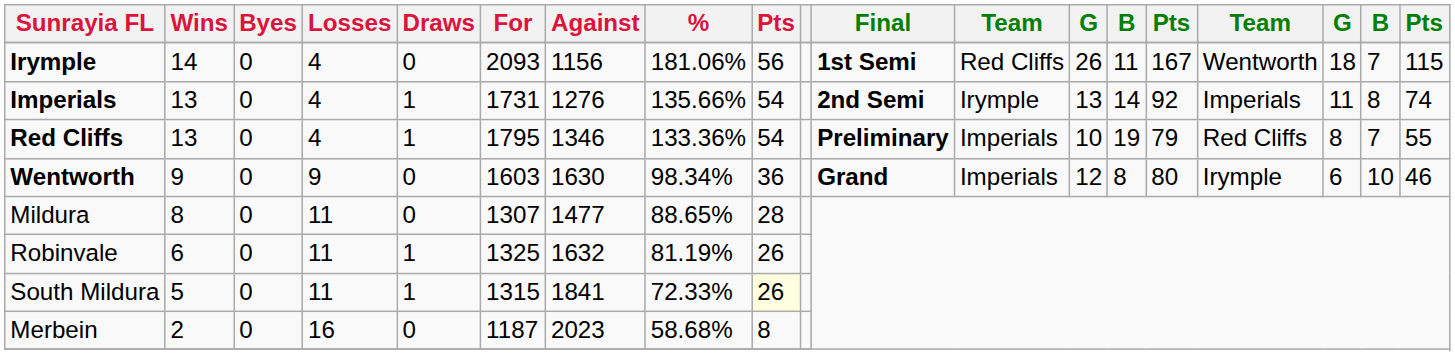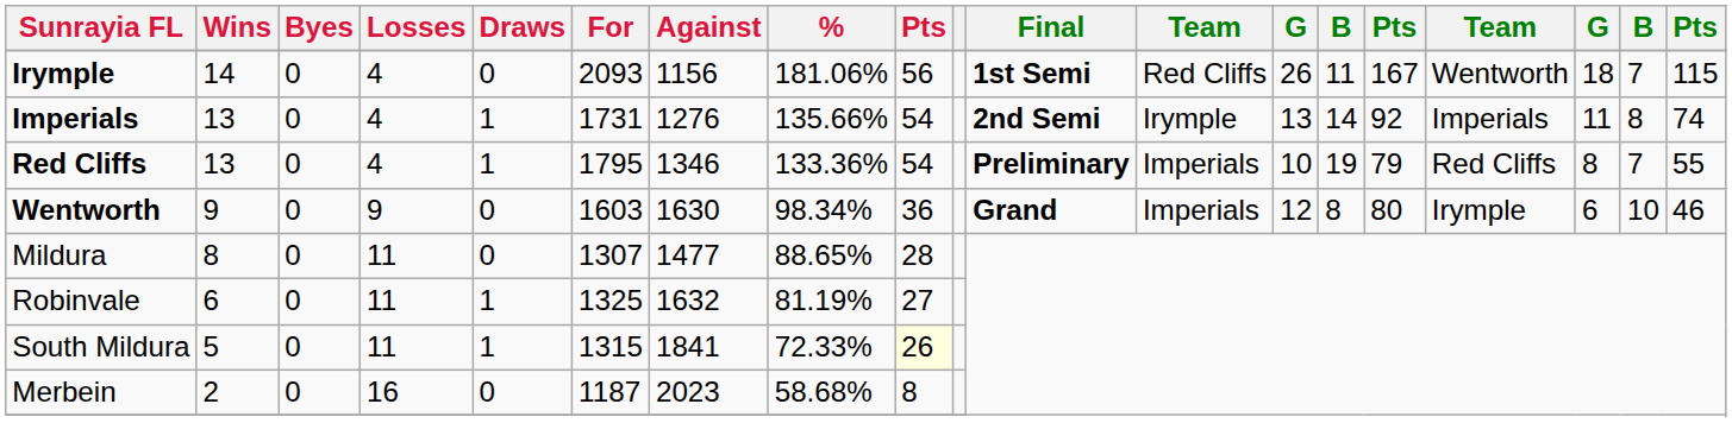Robinvale | column 9: 26 -> 27
